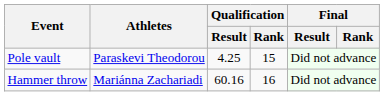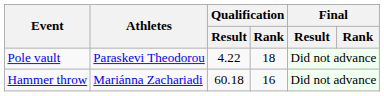Pole vault | Qualification / Result: 4.25 -> 4.22
Pole vault | Qualification / Rank: 15 -> 18
Hammer throw | Qualification / Result: 60.16 -> 60.18
